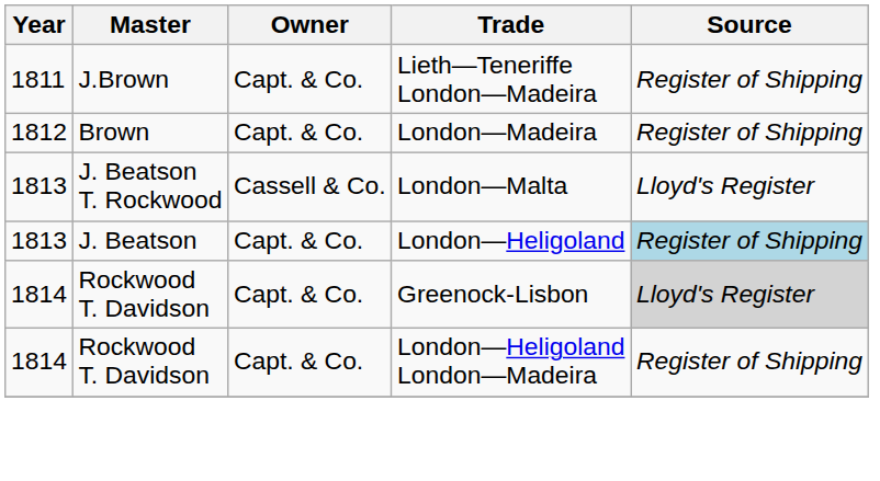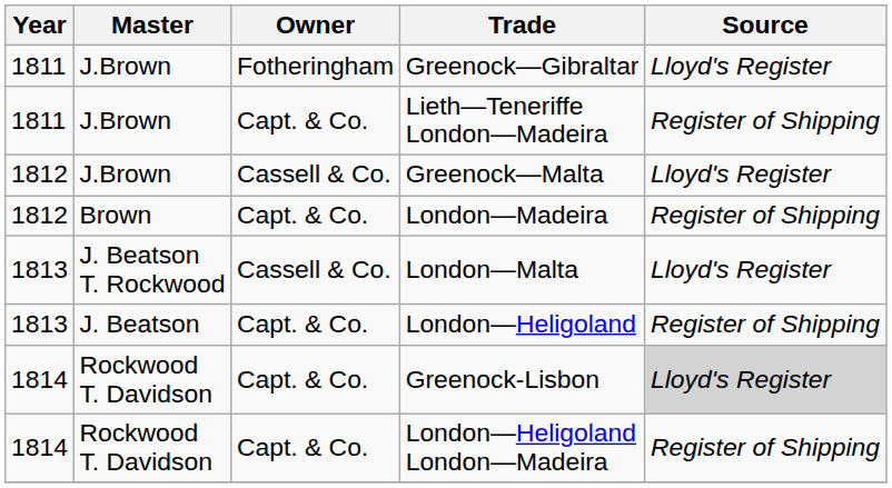+ row: 1811 | J.Brown | Fotheringham | Greenock—Gibraltar | Lloyd's Register
+ row: 1812 | J.Brown | Cassell & Co. | Greenock—Malta | Lloyd's Register
London—Heligoland | Source: lightblue background -> no background
